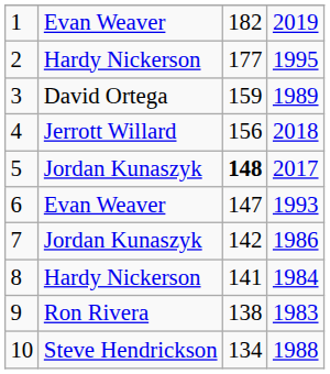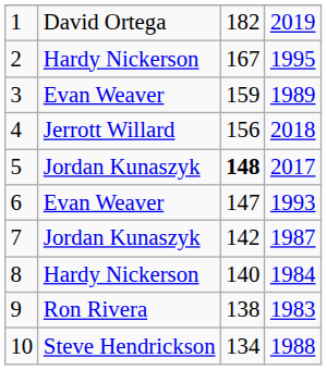1 | column 2: Evan Weaver -> David Ortega
2 | column 3: 177 -> 167
3 | column 2: David Ortega -> Evan Weaver
7 | column 4: 1986 -> 1987
8 | column 3: 141 -> 140
